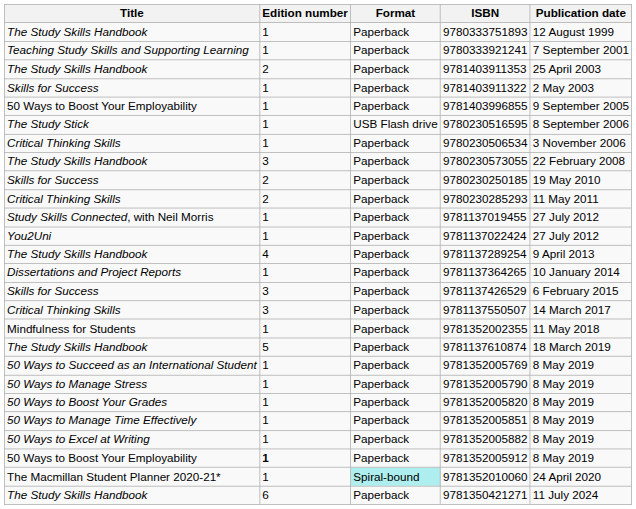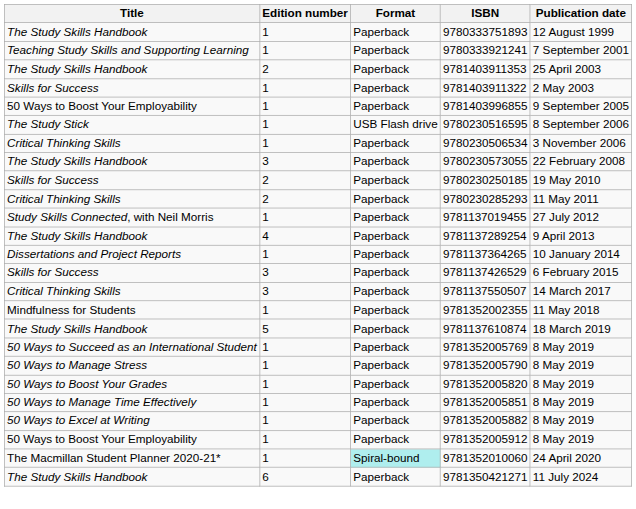- row: You2Uni | 1 | Paperback | 9781137022424 | 27 July 2012
9781352005912 | Edition number: bold -> normal
